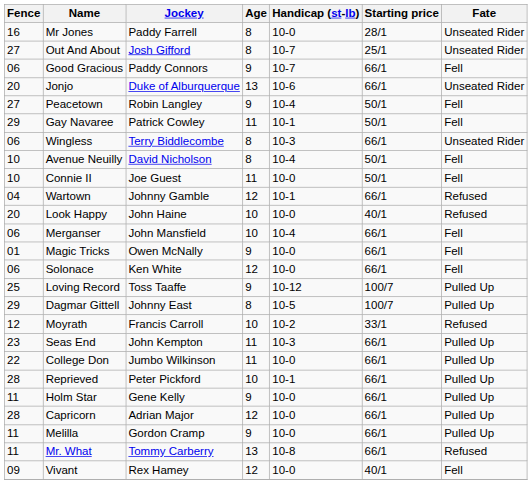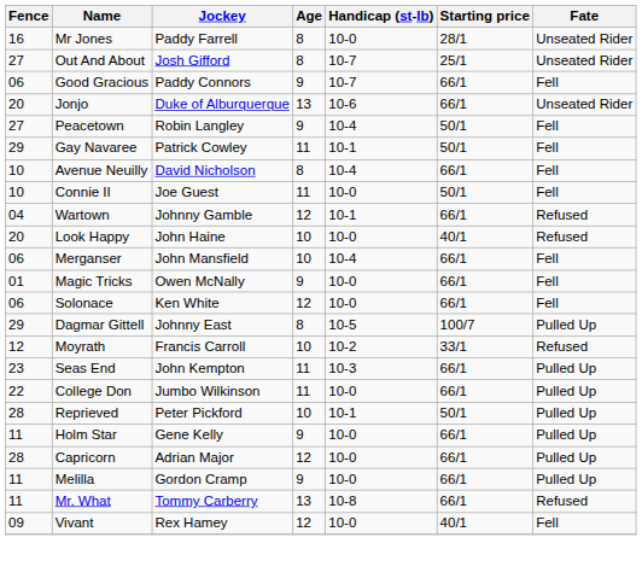- row: 06 | Wingless | Terry Biddlecombe | 8 | 10-3 | 66/1 | Unseated Rider
Avenue Neuilly | Starting price: 50/1 -> 66/1
- row: 25 | Loving Record | Toss Taaffe | 9 | 10-12 | 100/7 | Pulled Up
Reprieved | Starting price: 66/1 -> 50/1
